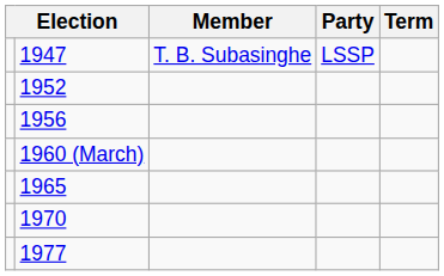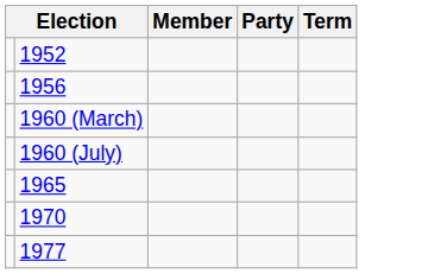- row: 1947 | T. B. Subasinghe | LSSP
+ row: 1960 (July)
